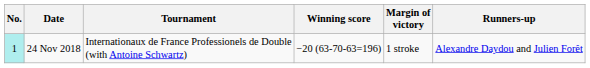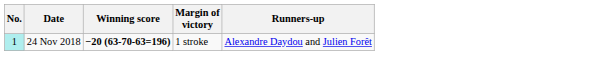- column: Tournament | Internationaux de France Professionels de Double (with Antoine Schwartz)
24 Nov 2018 | Winning score: normal -> bold
